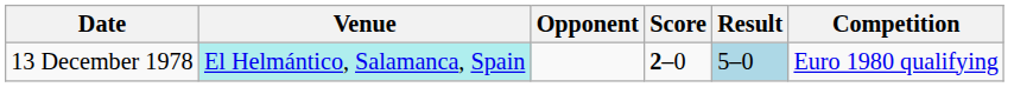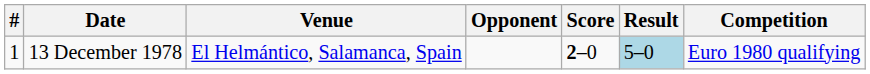+ column: # | 1
13 December 1978 | Venue: paleturquoise background -> no background
